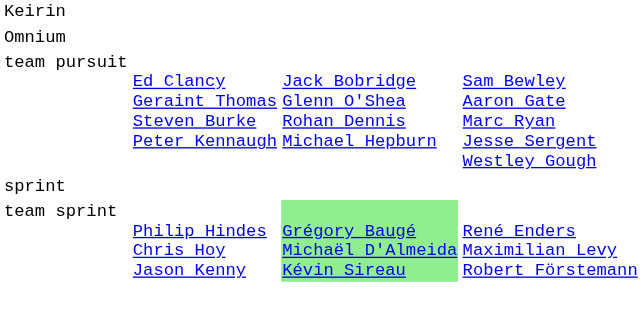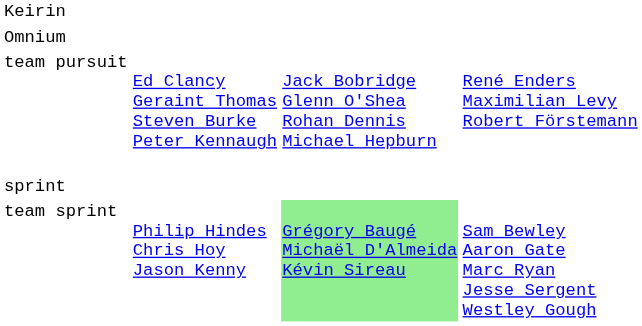team pursuit | column 4: Sam Bewley Aaron Gate Marc Ryan Jesse Sergent Westley Gough -> René Enders Maximilian Levy Robert Förstemann
team sprint | column 4: René Enders Maximilian Levy Robert Förstemann -> Sam Bewley Aaron Gate Marc Ryan Jesse Sergent Westley Gough
